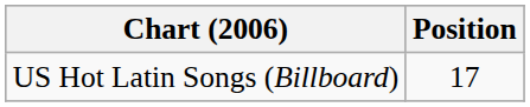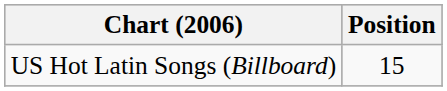US Hot Latin Songs (Billboard) | Position: 17 -> 15
